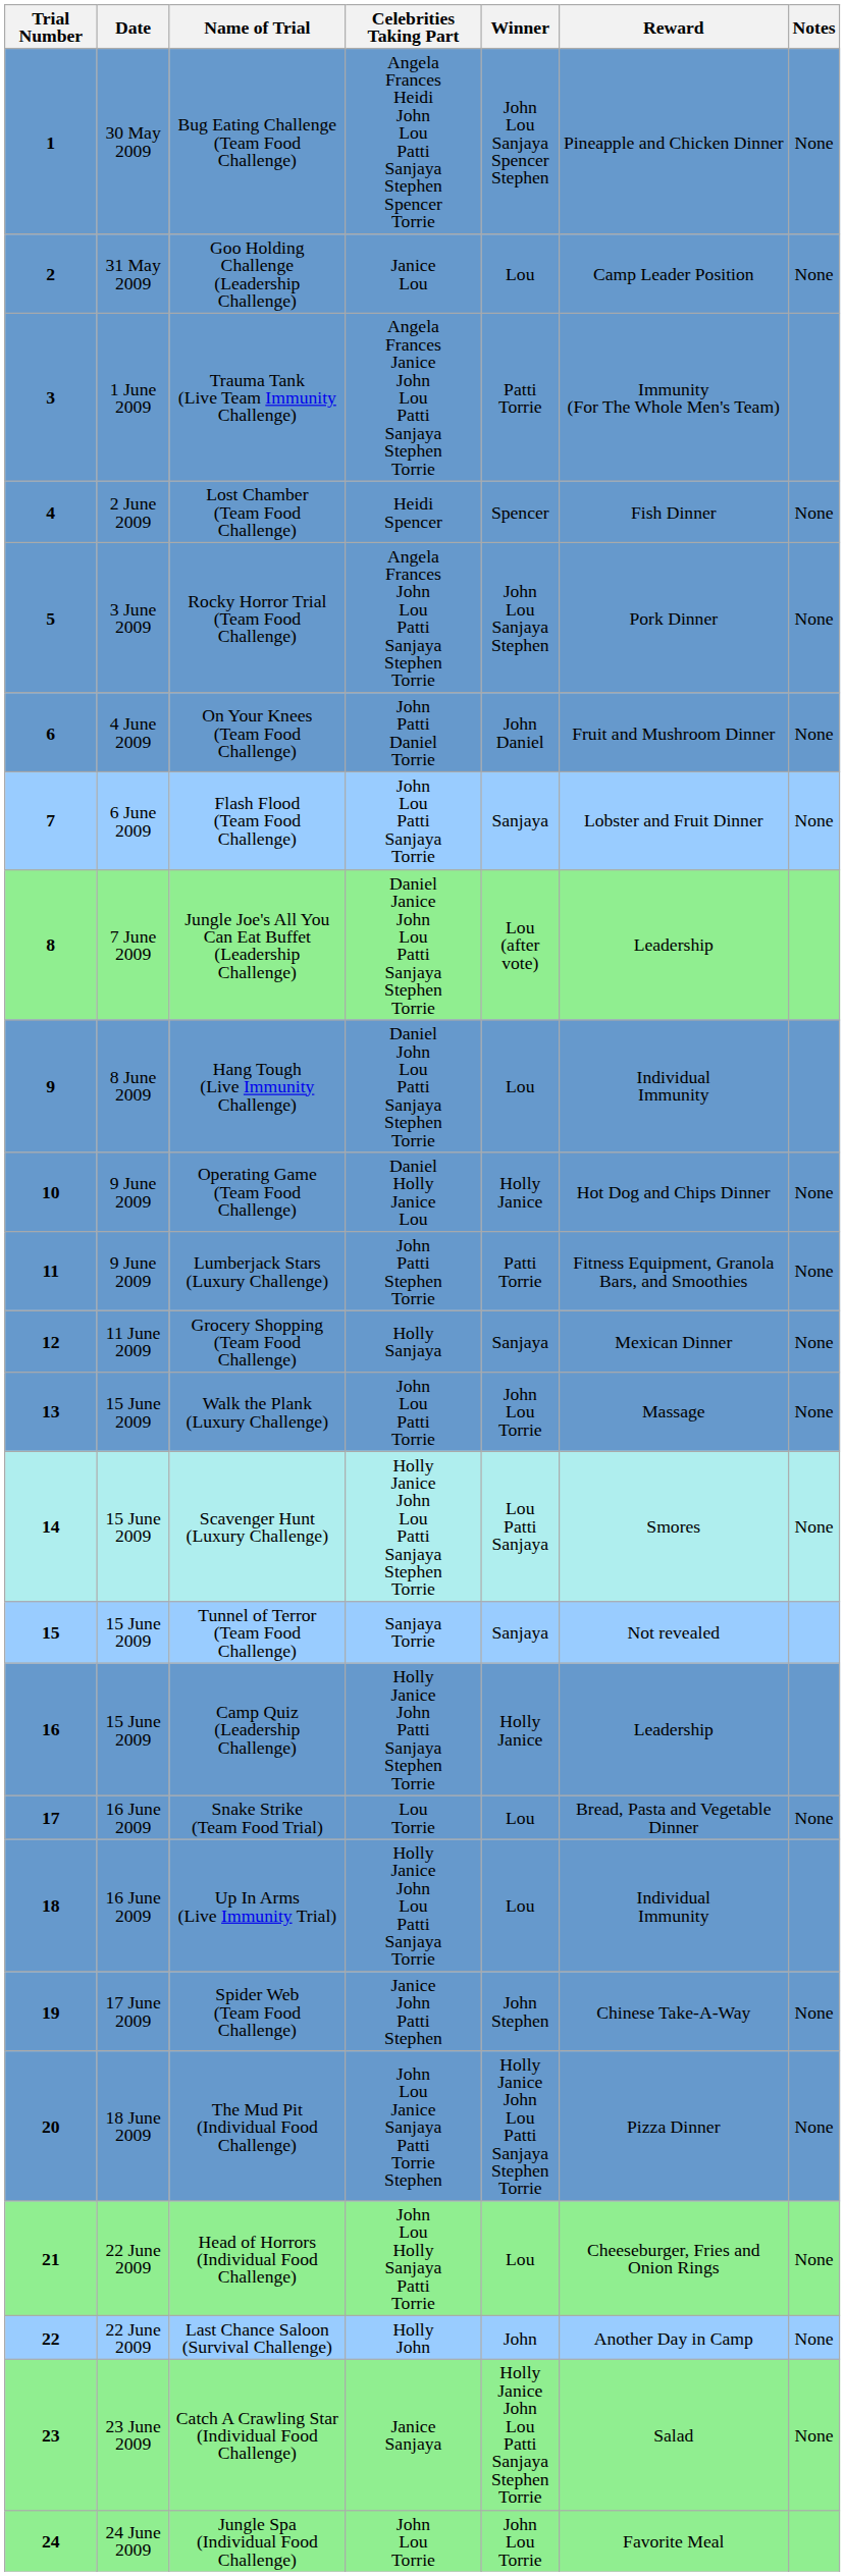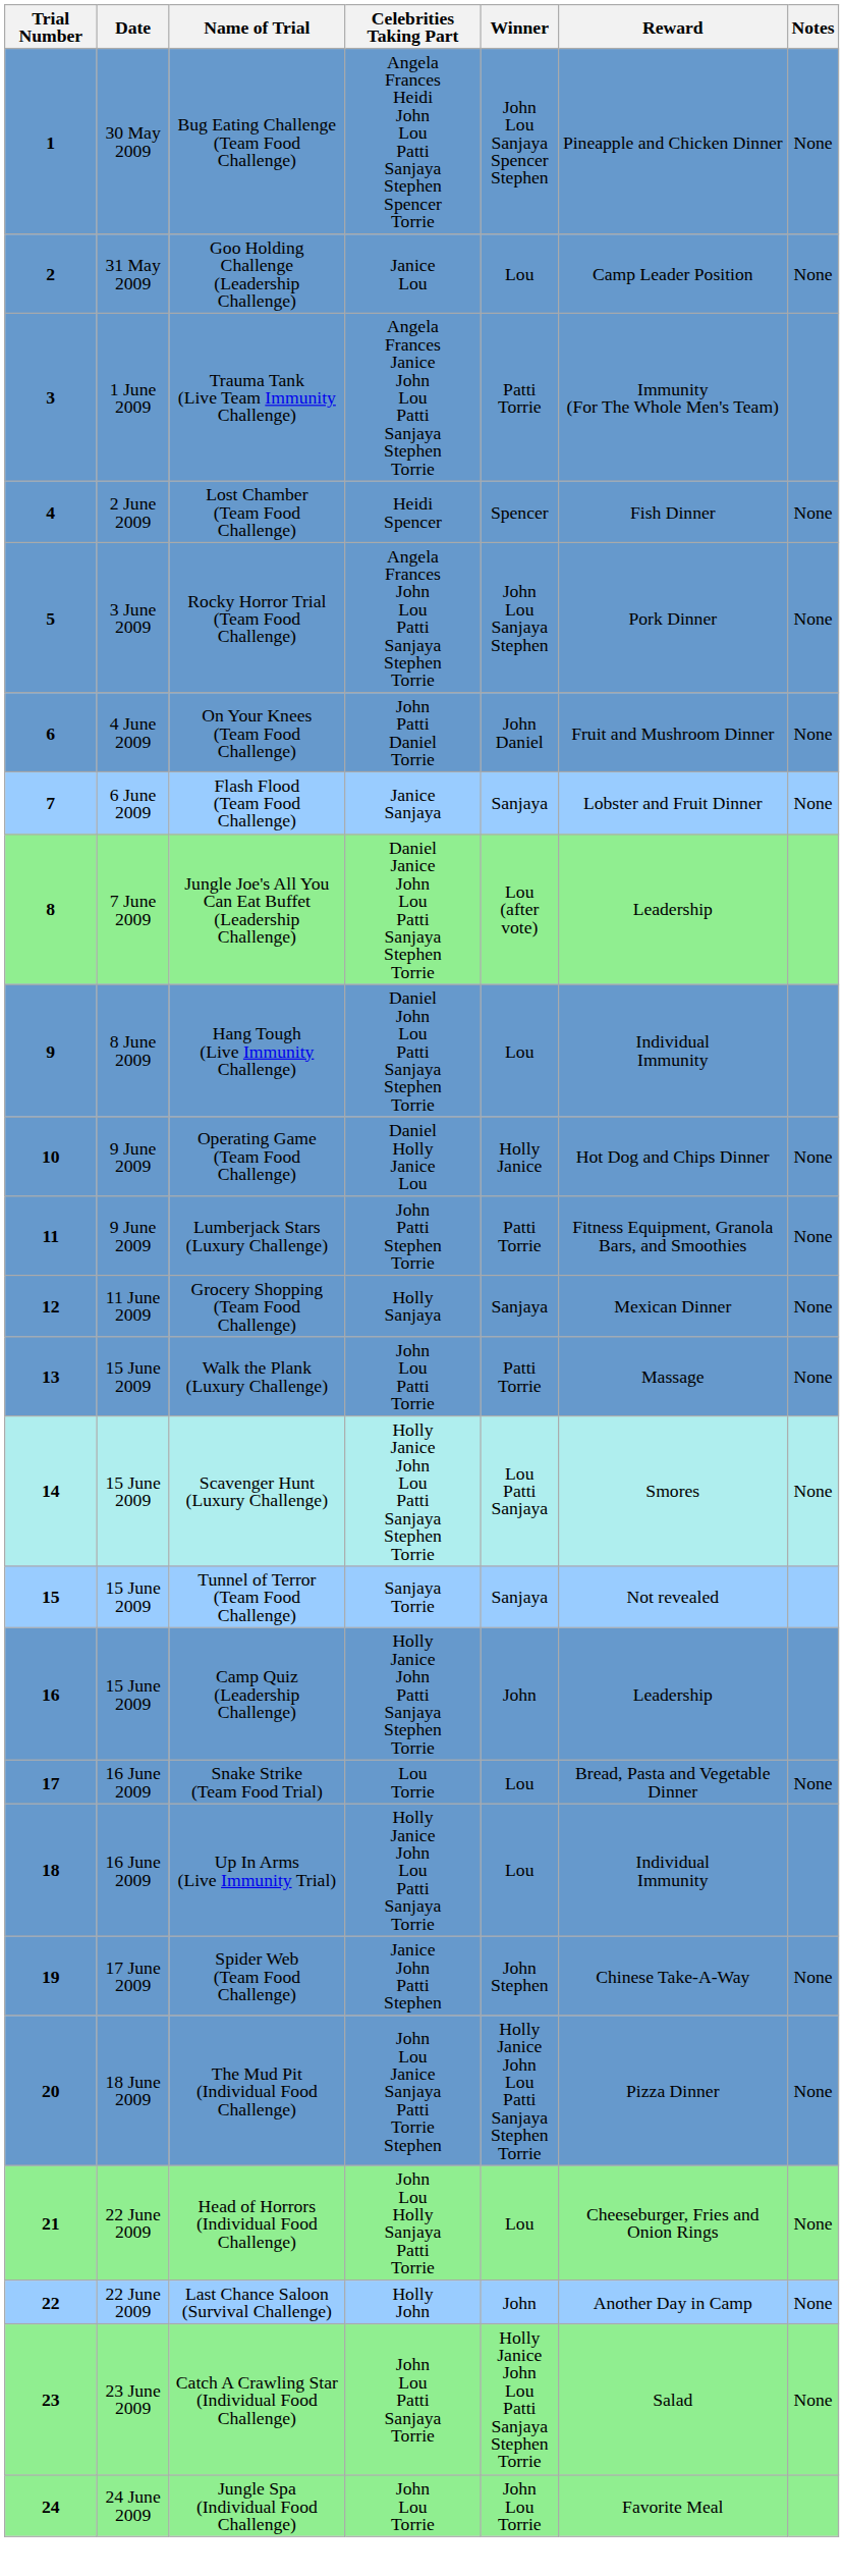Flash Flood (Team Food Challenge) | Celebrities Taking Part: John Lou Patti Sanjaya Torrie -> Janice Sanjaya
Walk the Plank (Luxury Challenge) | Winner: John Lou Torrie -> Patti Torrie
Camp Quiz (Leadership Challenge) | Winner: Holly Janice -> John
Catch A Crawling Star (Individual Food Challenge) | Celebrities Taking Part: Janice Sanjaya -> John Lou Patti Sanjaya Torrie
